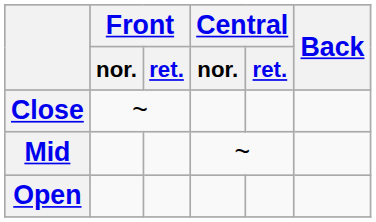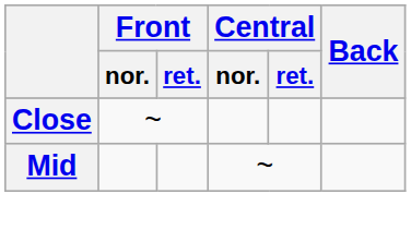- row: Open
